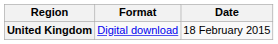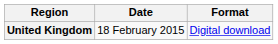columns swapped: Date <-> Format
